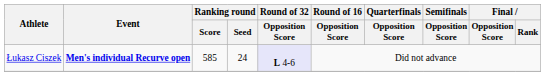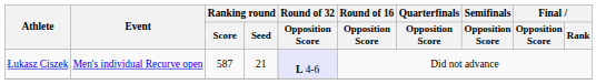Łukasz Ciszek | Event: bold -> normal
Łukasz Ciszek | Ranking round / Score: 585 -> 587
Łukasz Ciszek | Ranking round / Seed: 24 -> 21
